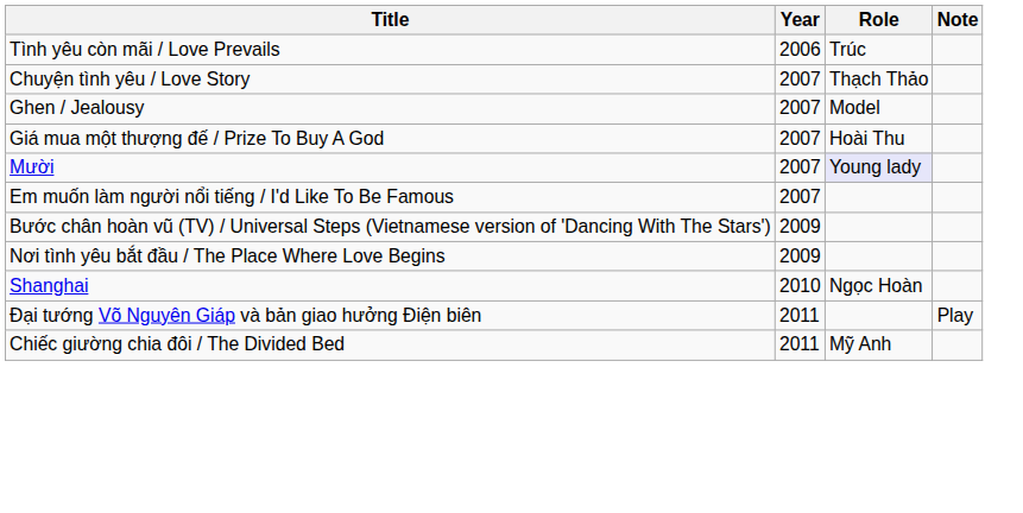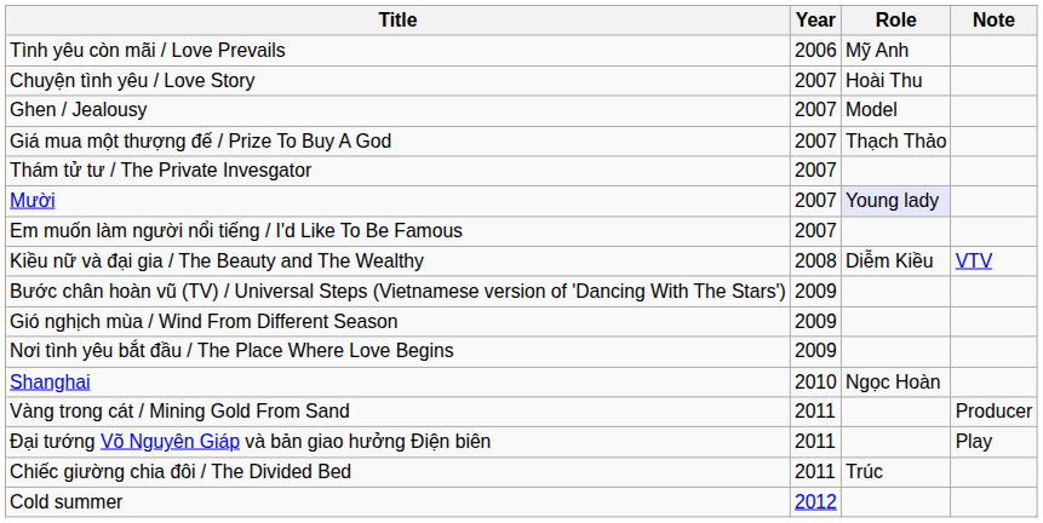Tình yêu còn mãi / Love Prevails | Role: Trúc -> Mỹ Anh
Chuyện tình yêu / Love Story | Role: Thạch Thảo -> Hoài Thu
Giá mua một thượng đế / Prize To Buy A God | Role: Hoài Thu -> Thạch Thảo
+ row: Thám tử tư / The Private Invesgator | 2007
+ row: Kiều nữ và đại gia / The Beauty and The Wealthy | 2008 | Diễm Kiều | VTV
+ row: Gió nghịch mùa / Wind From Different Season | 2009
+ row: Vàng trong cát / Mining Gold From Sand | 2011 | Producer
Chiếc giường chia đôi / The Divided Bed | Role: Mỹ Anh -> Trúc
+ row: Cold summer | 2012
